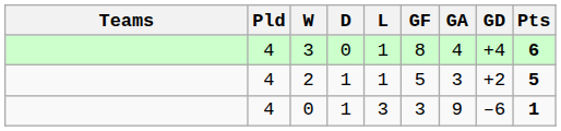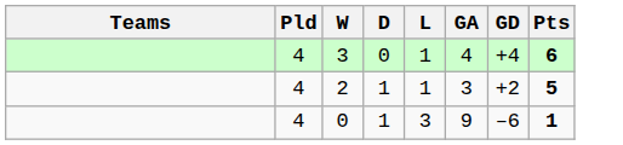- column: GF | 8 | 5 | 3
